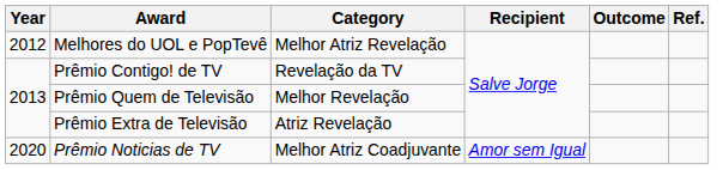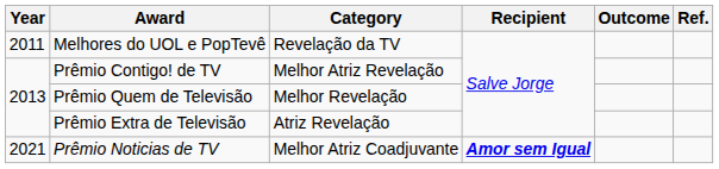Melhores do UOL e PopTevê | Year: 2012 -> 2011
Melhores do UOL e PopTevê | Category: Melhor Atriz Revelação -> Revelação da TV
Prêmio Contigo! de TV | Category: Revelação da TV -> Melhor Atriz Revelação
Prêmio Noticias de TV | Year: 2020 -> 2021
Prêmio Noticias de TV | Recipient: normal -> bold
